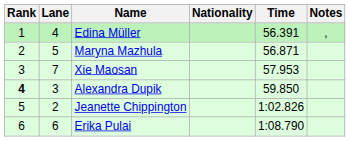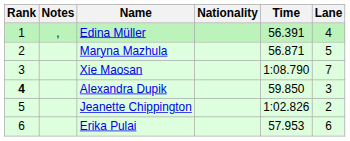columns swapped: Lane <-> Notes
Xie Maosan | Time: 57.953 -> 1:08.790
Erika Pulai | Time: 1:08.790 -> 57.953
